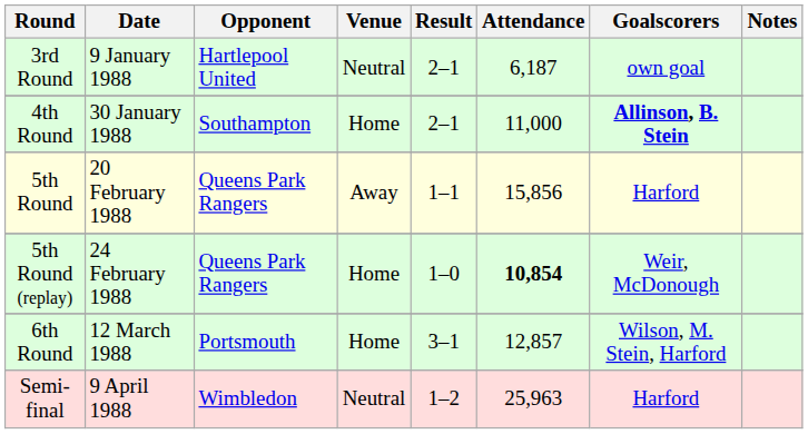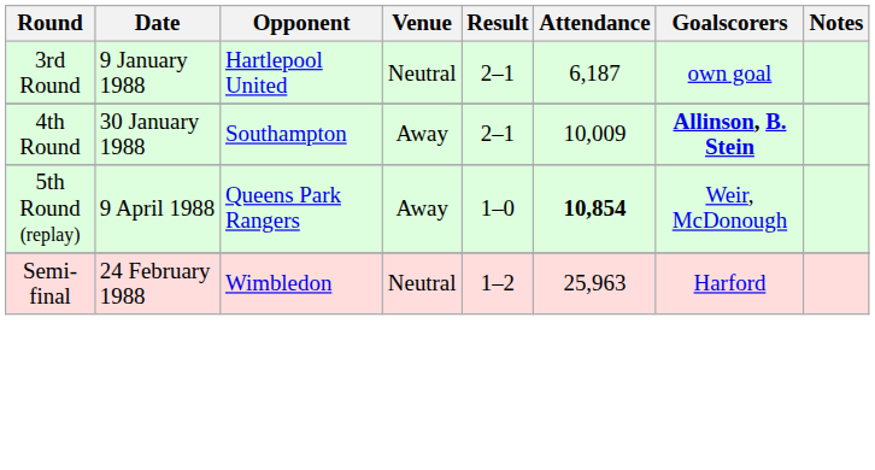4th Round | Venue: Home -> Away
4th Round | Attendance: 11,000 -> 10,009
- row: 5th Round | 20 February 1988 | Queens Park Rangers | Away | 1–1 | 15,856 | Harford
5th Round (replay) | Date: 24 February 1988 -> 9 April 1988
5th Round (replay) | Venue: Home -> Away
- row: 6th Round | 12 March 1988 | Portsmouth | Home | 3–1 | 12,857 | Wilson, M. Stein, Harford
Semi-final | Date: 9 April 1988 -> 24 February 1988
